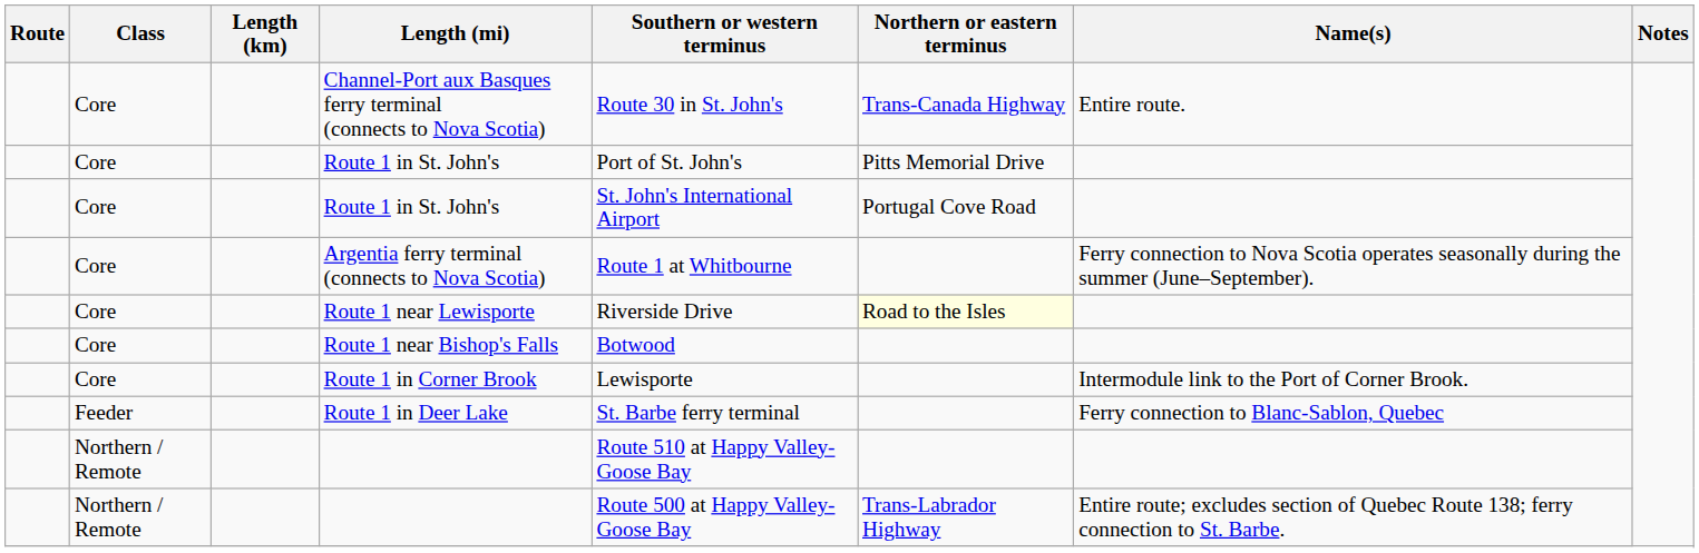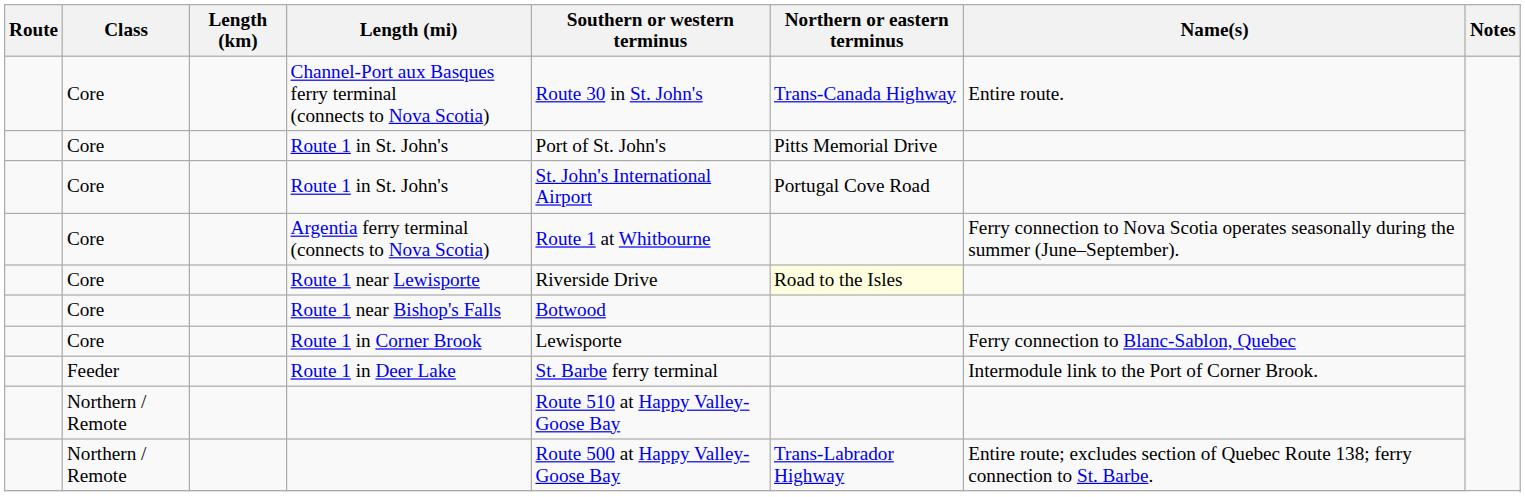Route 1 in Corner Brook | Name(s): Intermodule link to the Port of Corner Brook. -> Ferry connection to Blanc-Sablon, Quebec
Route 1 in Deer Lake | Name(s): Ferry connection to Blanc-Sablon, Quebec -> Intermodule link to the Port of Corner Brook.
